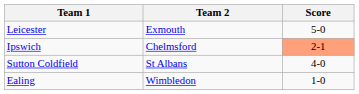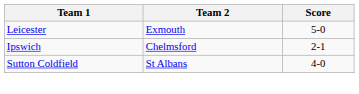Ipswich | Score: lightsalmon background -> no background
- row: Ealing | Wimbledon | 1-0
